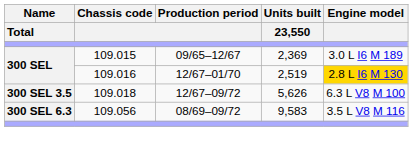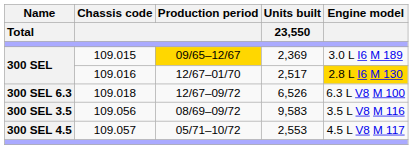109.015 | Production period: no background -> gold background
109.016 | Units built / 23,550: 2,519 -> 2,517
109.018 | Name / Total: 300 SEL 3.5 -> 300 SEL 6.3
109.018 | Units built / 23,550: 5,626 -> 6,526
109.056 | Name / Total: 300 SEL 6.3 -> 300 SEL 3.5
+ row: 300 SEL 4.5 | 109.057 | 05/71–10/72 | 2,553 | 4.5 L V8 M 117
